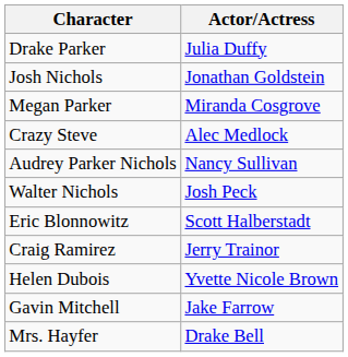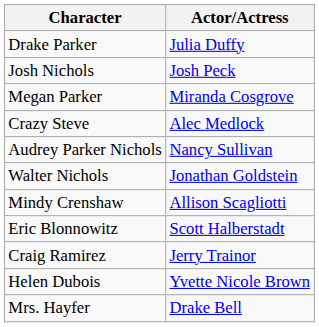Josh Nichols | Actor/Actress: Jonathan Goldstein -> Josh Peck
Walter Nichols | Actor/Actress: Josh Peck -> Jonathan Goldstein
+ row: Mindy Crenshaw | Allison Scagliotti
- row: Gavin Mitchell | Jake Farrow
